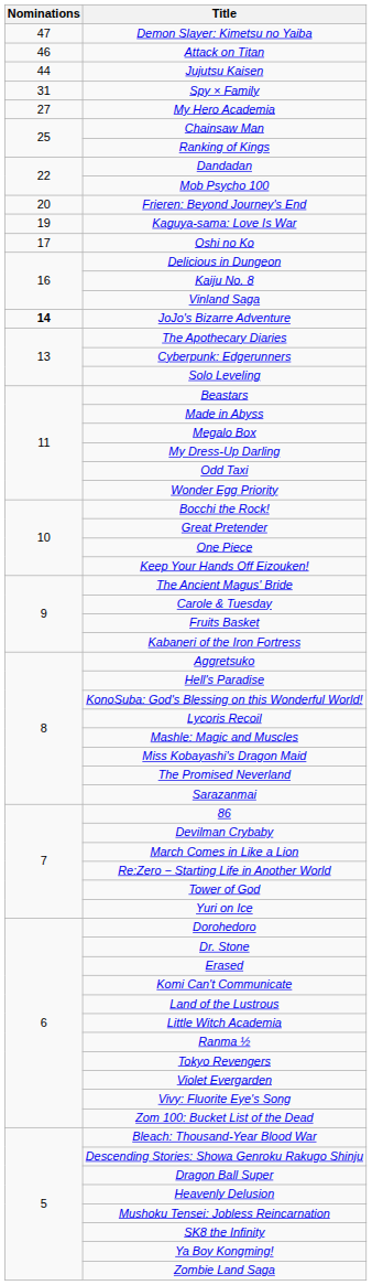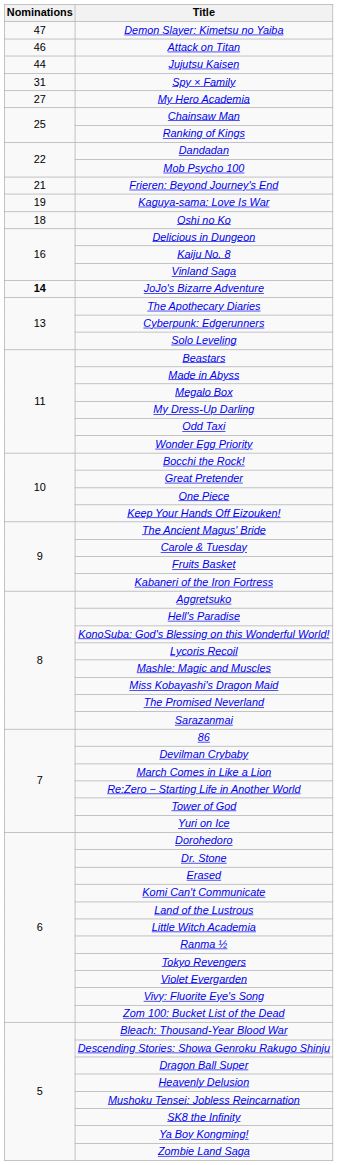Frieren: Beyond Journey's End | Nominations: 20 -> 21
Oshi no Ko | Nominations: 17 -> 18
